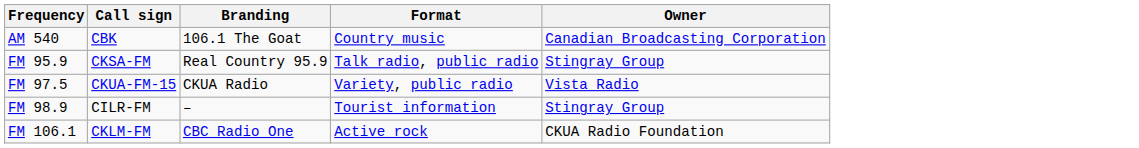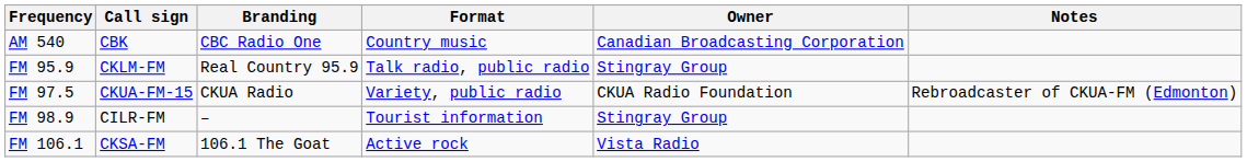+ column: Notes | Rebroadcaster of CKUA-FM (Edmonton)
AM 540 | Branding: 106.1 The Goat -> CBC Radio One
FM 95.9 | Call sign: CKSA-FM -> CKLM-FM
FM 97.5 | Owner: Vista Radio -> CKUA Radio Foundation
FM 106.1 | Call sign: CKLM-FM -> CKSA-FM
FM 106.1 | Branding: CBC Radio One -> 106.1 The Goat
FM 106.1 | Owner: CKUA Radio Foundation -> Vista Radio
